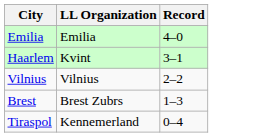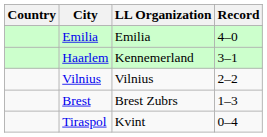+ column: Country
Haarlem | LL Organization: Kvint -> Kennemerland
Tiraspol | LL Organization: Kennemerland -> Kvint
